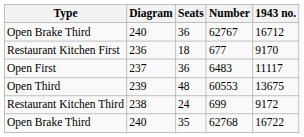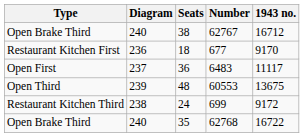62767 | Seats: 36 -> 38
